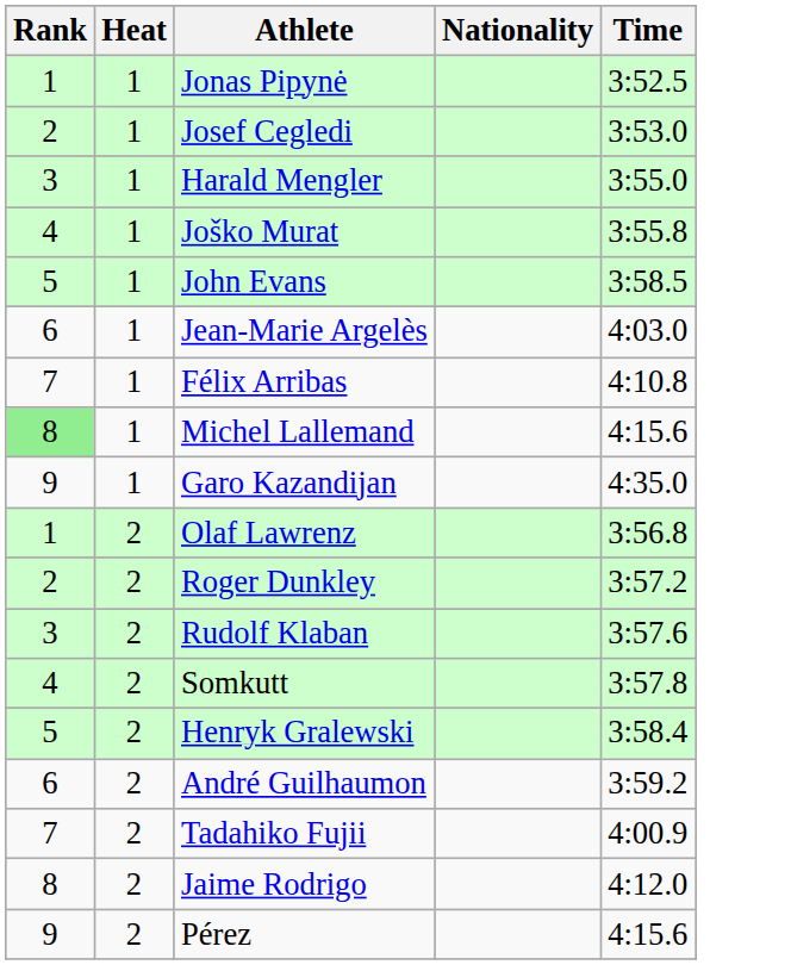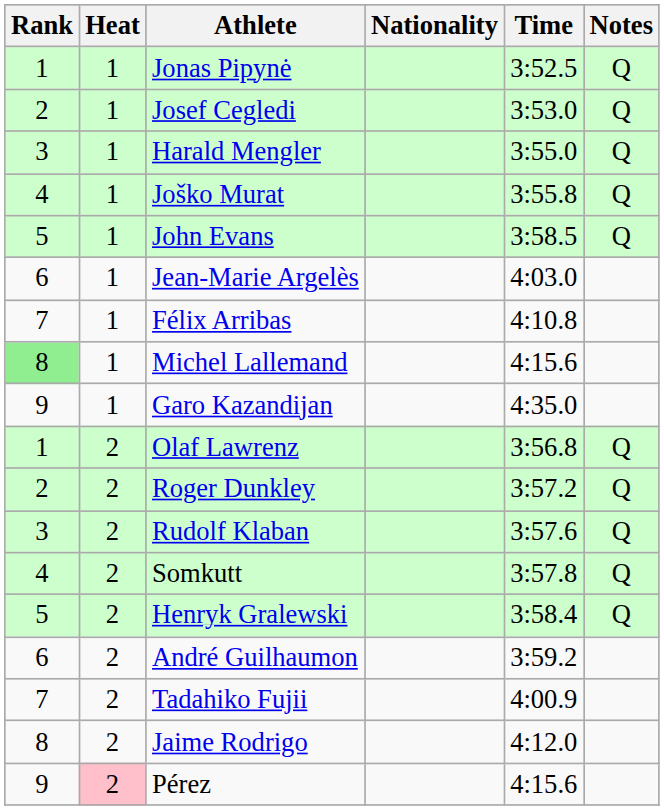+ column: Notes | Q | Q | Q | Q | Q | Q | Q | Q | Q | Q
Pérez | Heat: no background -> pink background
